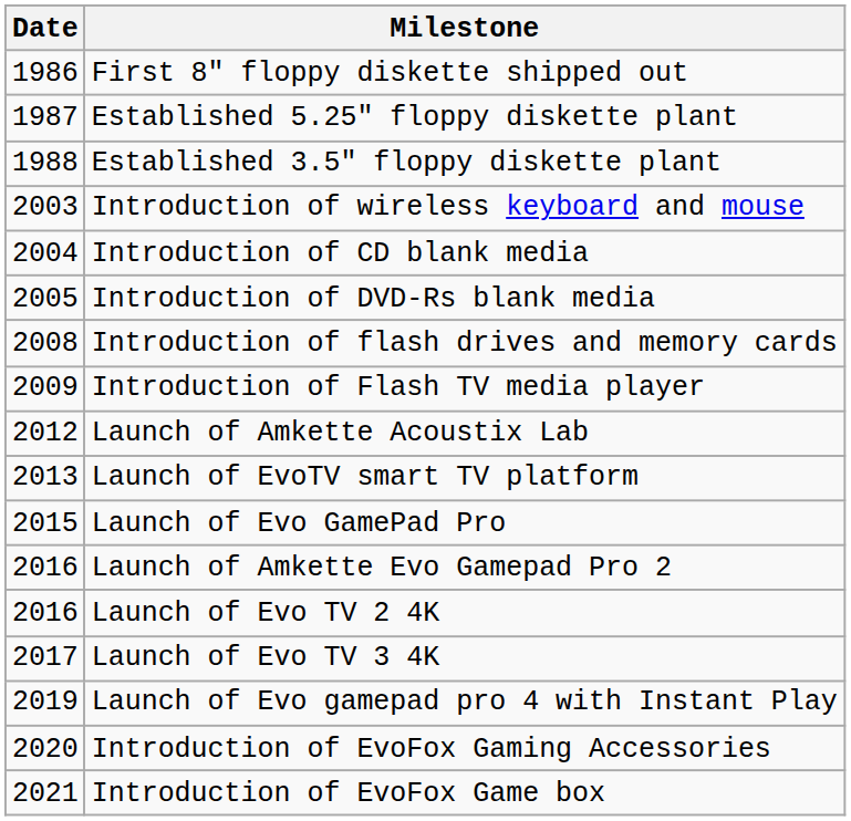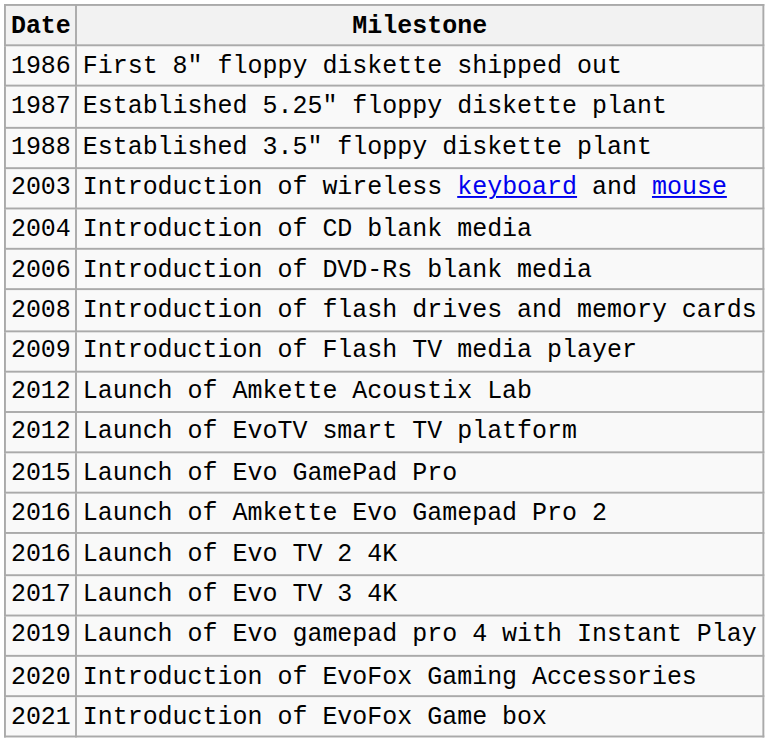Introduction of DVD-Rs blank media | Date: 2005 -> 2006
Launch of EvoTV smart TV platform | Date: 2013 -> 2012
